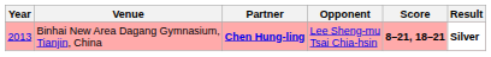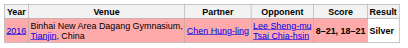Binhai New Area Dagang Gymnasium, Tianjin, China | Year: 2013 -> 2016
Binhai New Area Dagang Gymnasium, Tianjin, China | Partner: bold -> normal
